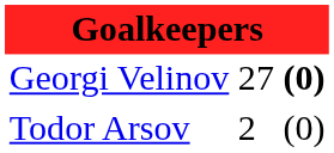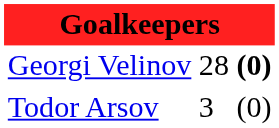Georgi Velinov | column 2: 27 -> 28
Todor Arsov | column 2: 2 -> 3
